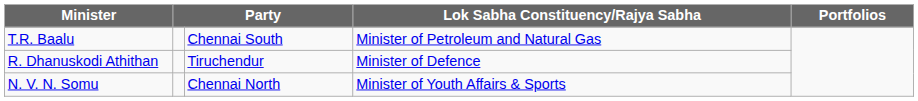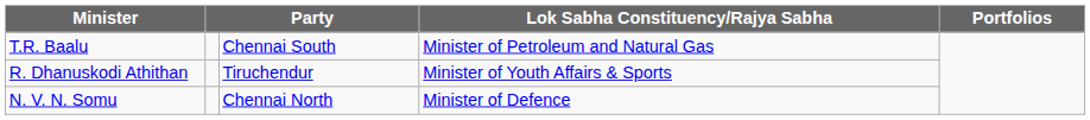R. Dhanuskodi Athithan | Lok Sabha Constituency/Rajya Sabha: Minister of Defence -> Minister of Youth Affairs & Sports
N. V. N. Somu | Lok Sabha Constituency/Rajya Sabha: Minister of Youth Affairs & Sports -> Minister of Defence
